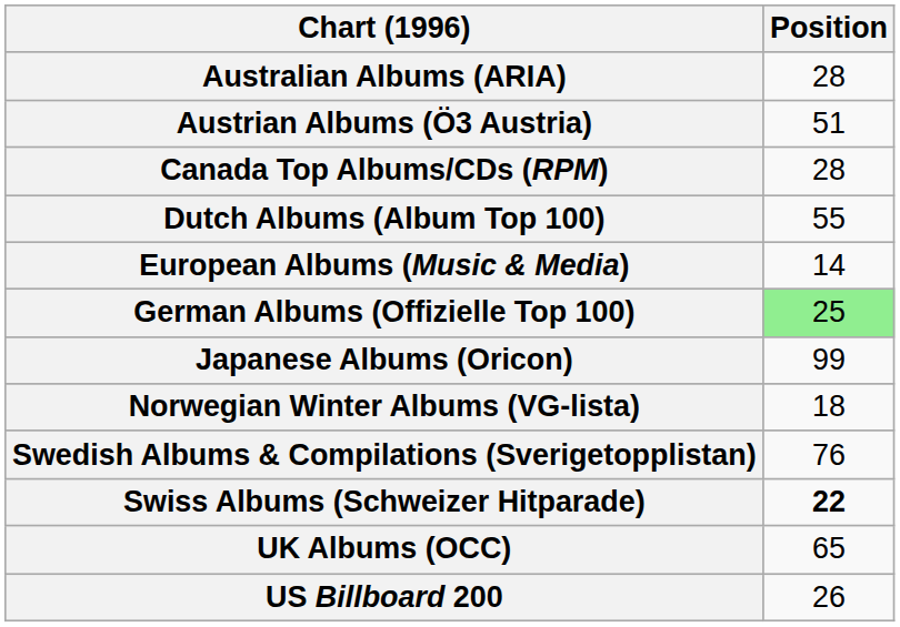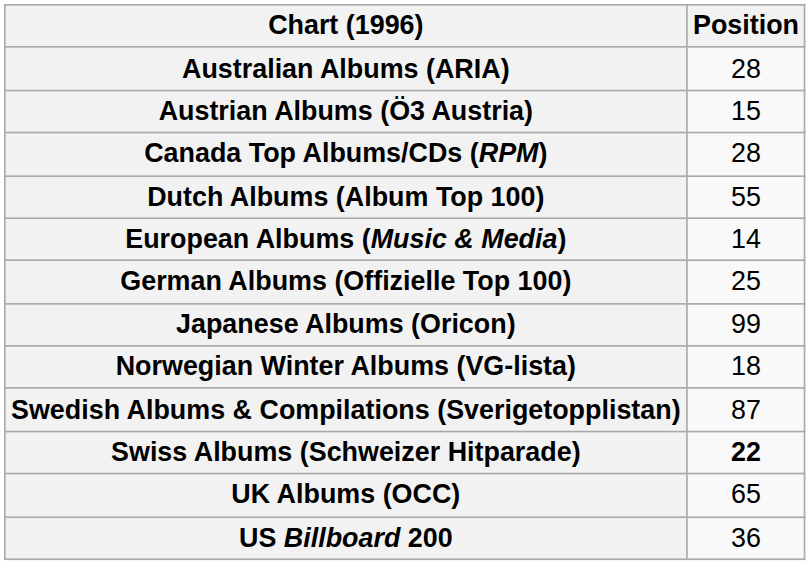Austrian Albums (Ö3 Austria) | Position: 51 -> 15
German Albums (Offizielle Top 100) | Position: lightgreen background -> no background
Swedish Albums & Compilations (Sverigetopplistan) | Position: 76 -> 87
US Billboard 200 | Position: 26 -> 36
